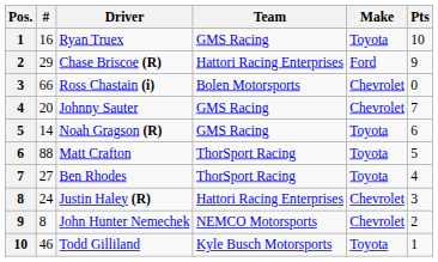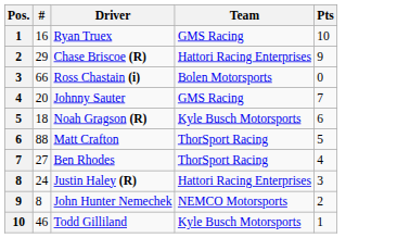- column: Make | Toyota | Ford | Chevrolet | Chevrolet | Toyota | Toyota | Toyota | Chevrolet | Chevrolet | Toyota
Noah Gragson (R) | #: 14 -> 18
Noah Gragson (R) | Team: GMS Racing -> Kyle Busch Motorsports
